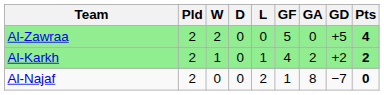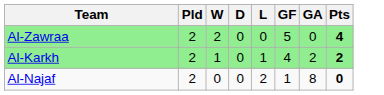- column: GD | +5 | +2 | −7
